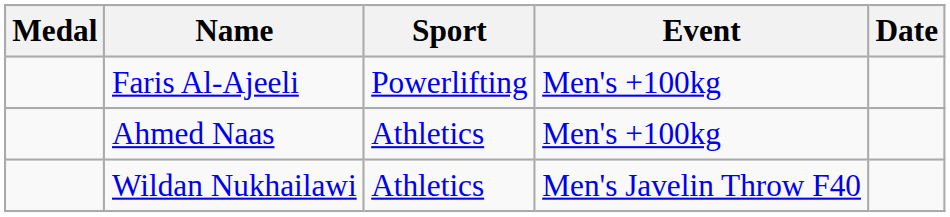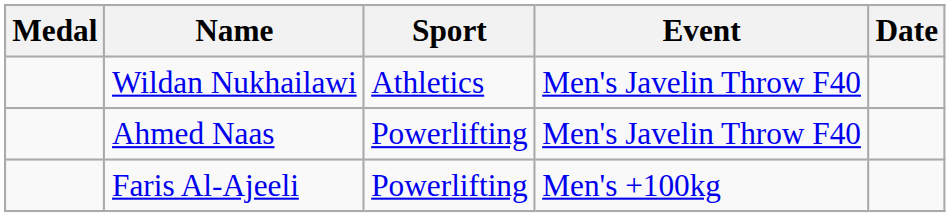rows swapped: Faris Al-Ajeeli <-> Wildan Nukhailawi
Ahmed Naas | Sport: Athletics -> Powerlifting
Ahmed Naas | Event: Men's +100kg -> Men's Javelin Throw F40
